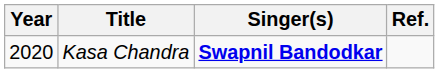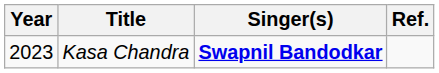Kasa Chandra | Year: 2020 -> 2023
